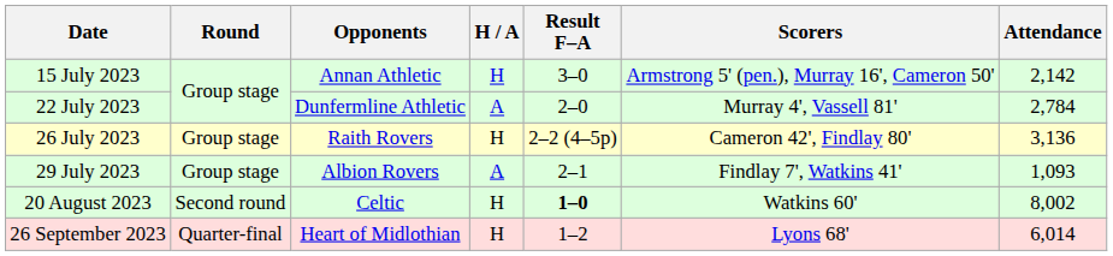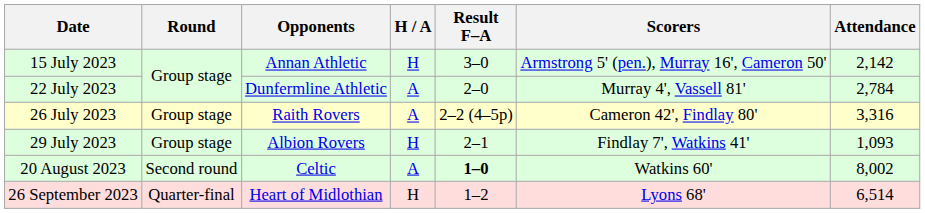26 July 2023 | H / A: H -> A
26 July 2023 | Attendance: 3,136 -> 3,316
29 July 2023 | H / A: A -> H
20 August 2023 | H / A: H -> A
26 September 2023 | Attendance: 6,014 -> 6,514
